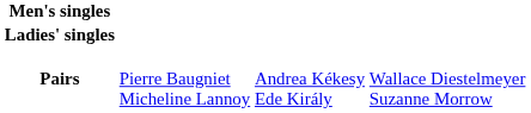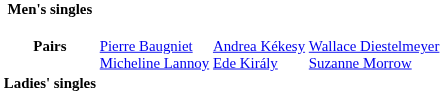rows swapped: Ladies' singles <-> Pairs
